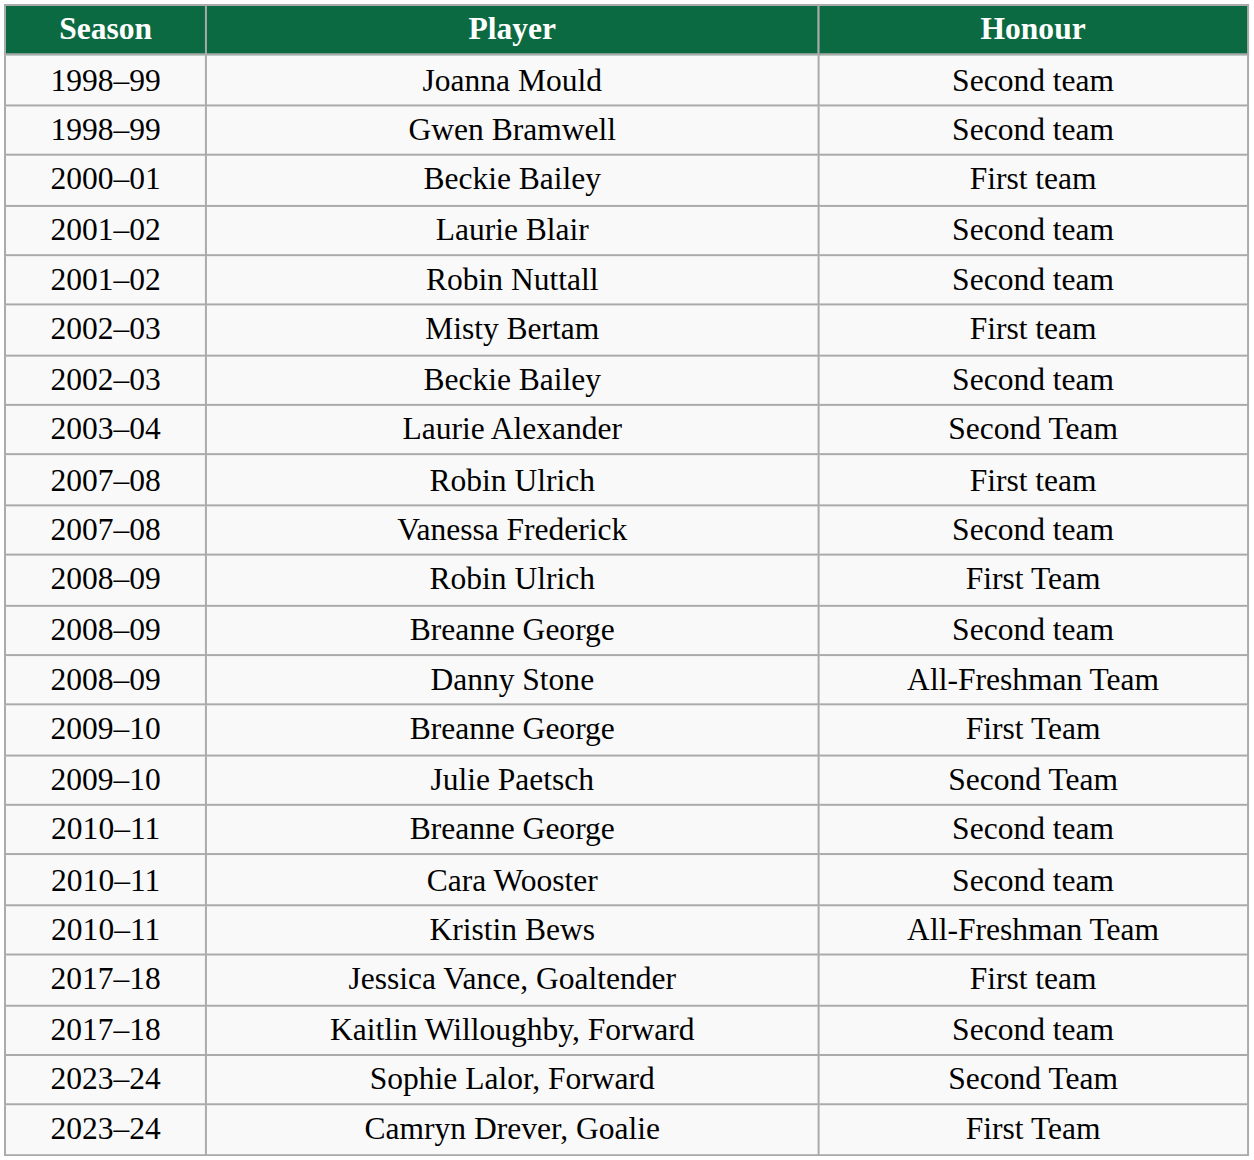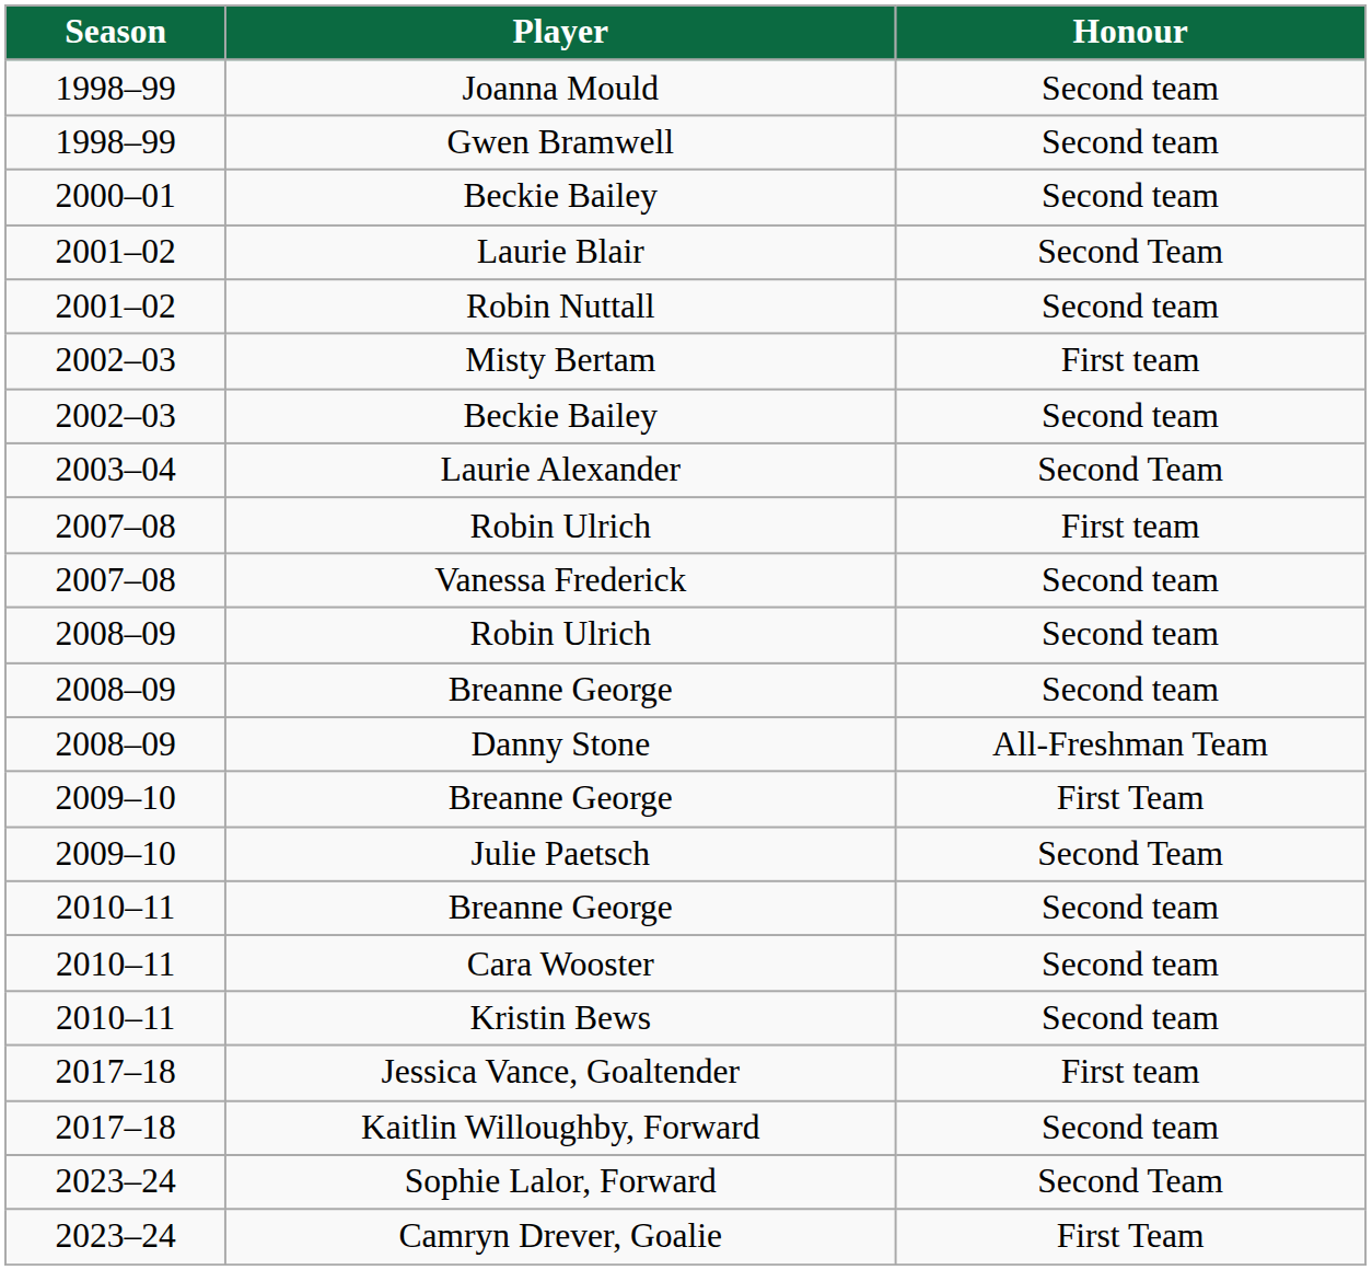2000–01 / Beckie Bailey | Honour: First team -> Second team
Laurie Blair | Honour: Second team -> Second Team
2008–09 / Robin Ulrich | Honour: First Team -> Second team
Kristin Bews | Honour: All-Freshman Team -> Second team
